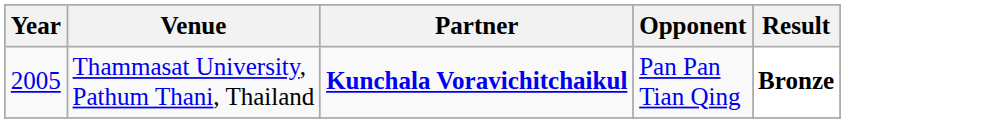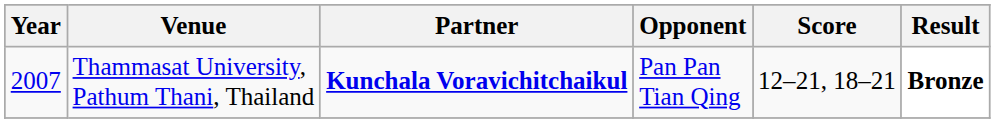+ column: Score | 12–21, 18–21
Thammasat University, Pathum Thani, Thailand | Year: 2005 -> 2007
